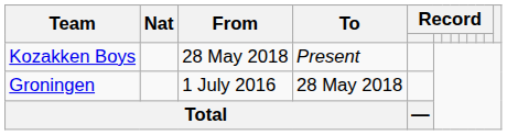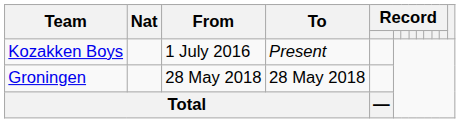Kozakken Boys | From: 28 May 2018 -> 1 July 2016
Groningen | From: 1 July 2016 -> 28 May 2018
